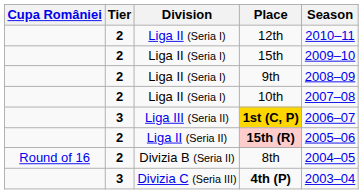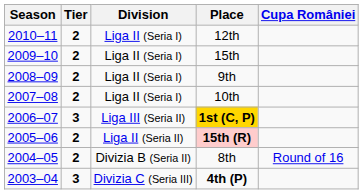columns swapped: Season <-> Cupa României
